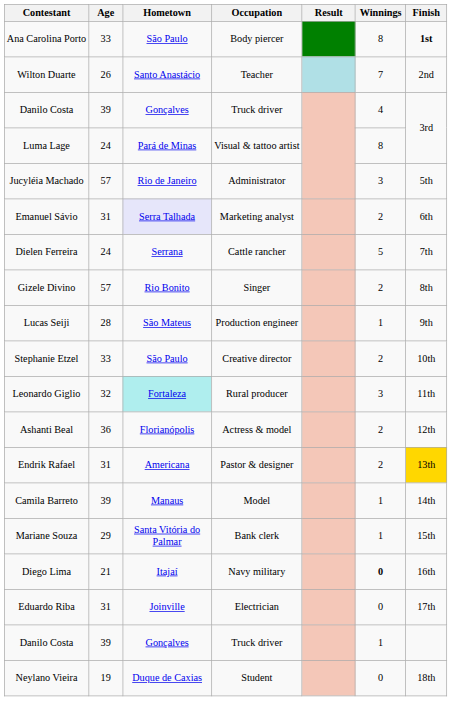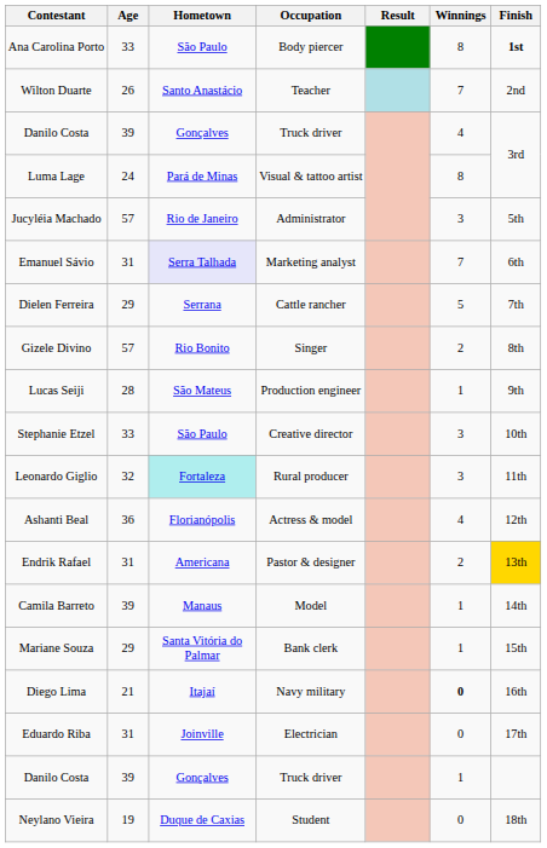Emanuel Sávio | Winnings: 2 -> 7
Dielen Ferreira | Age: 24 -> 29
Stephanie Etzel | Winnings: 2 -> 3
Ashanti Beal | Winnings: 2 -> 4
